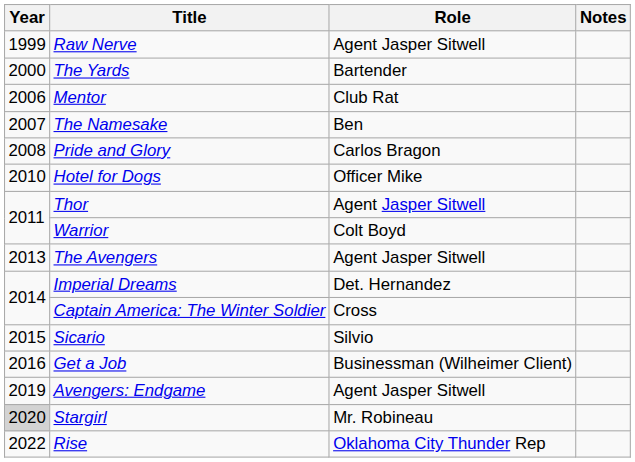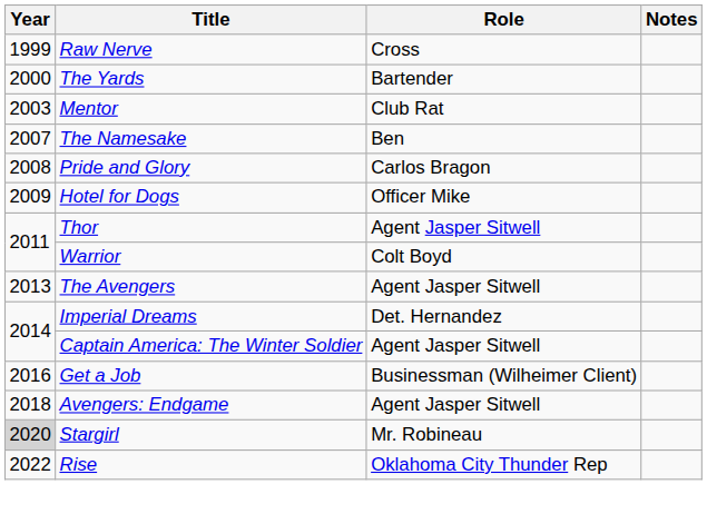Raw Nerve | Role: Agent Jasper Sitwell -> Cross
Mentor | Year: 2006 -> 2003
Hotel for Dogs | Year: 2010 -> 2009
Captain America: The Winter Soldier | Role: Cross -> Agent Jasper Sitwell
- row: 2015 | Sicario | Silvio
Avengers: Endgame | Year: 2019 -> 2018
